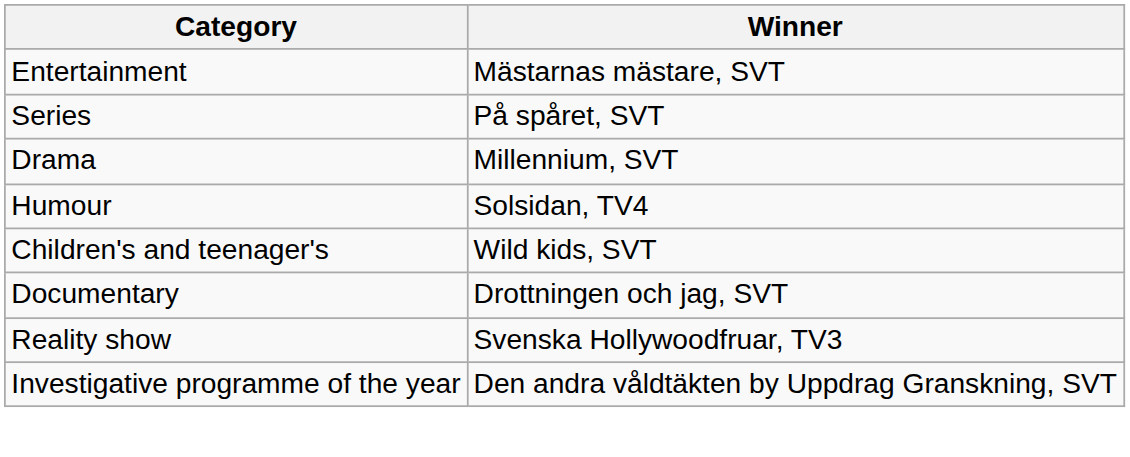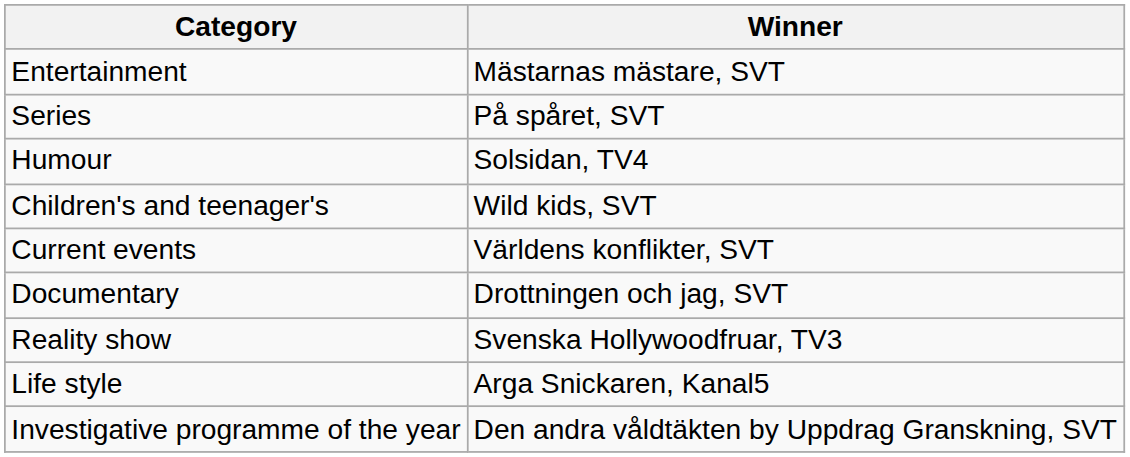- row: Drama | Millennium, SVT
+ row: Current events | Världens konflikter, SVT
+ row: Life style | Arga Snickaren, Kanal5
